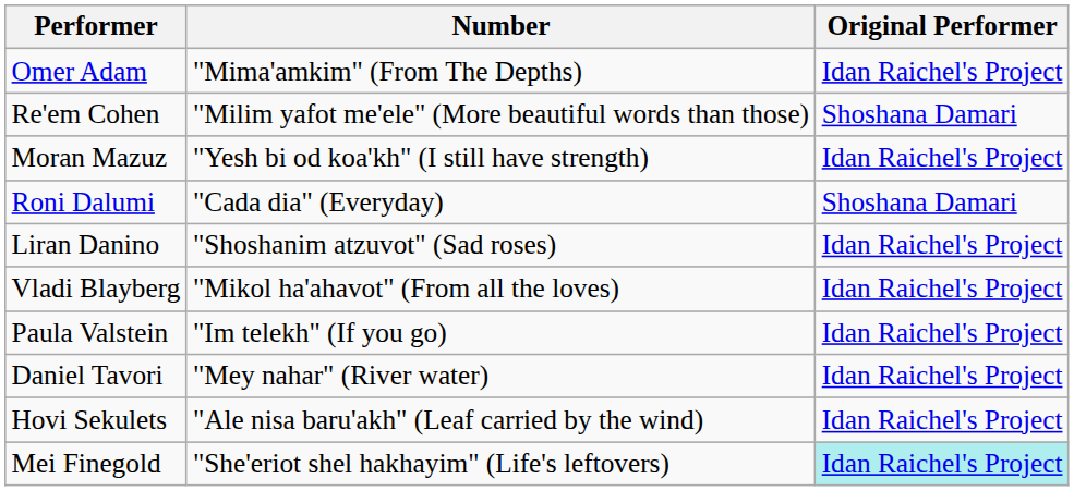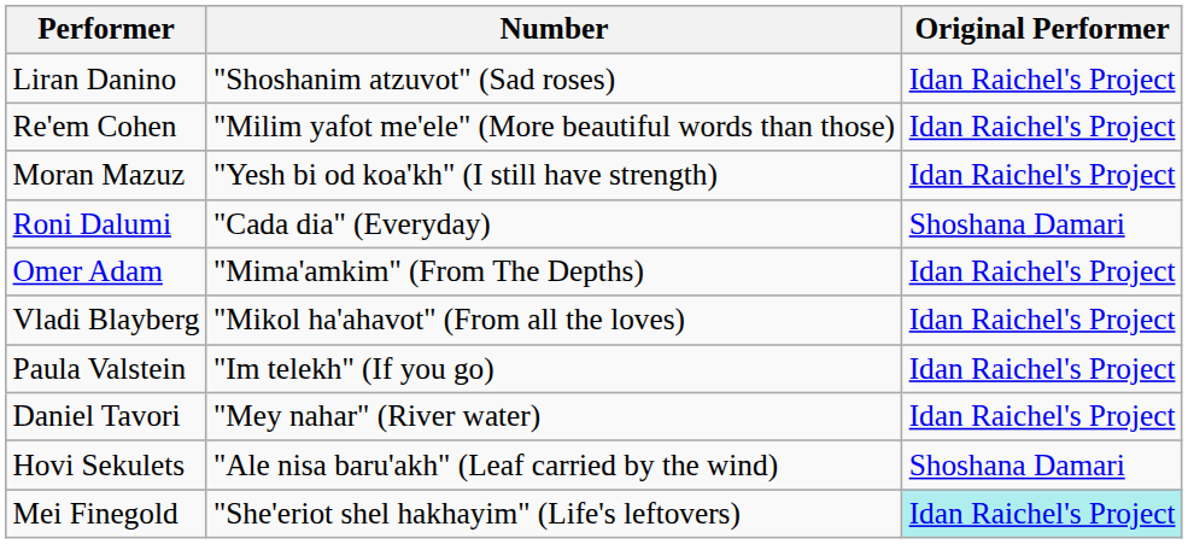rows swapped: Omer Adam <-> Liran Danino
Re'em Cohen | Original Performer: Shoshana Damari -> Idan Raichel's Project
Hovi Sekulets | Original Performer: Idan Raichel's Project -> Shoshana Damari
